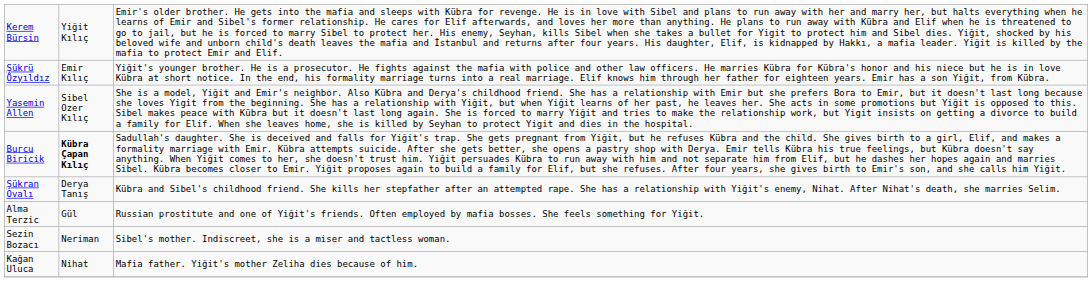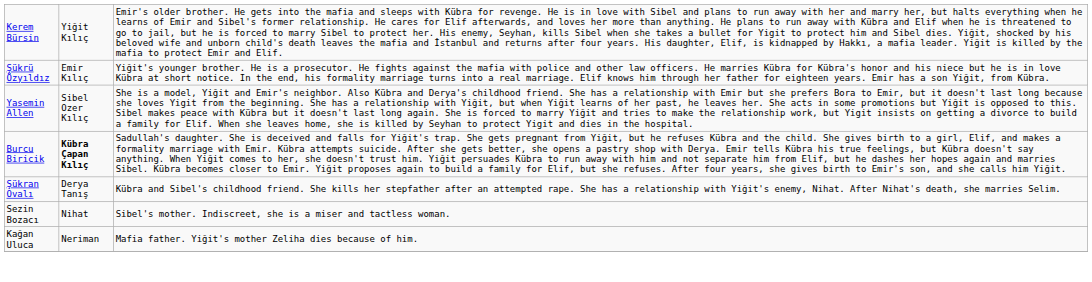- row: Alma Terzic | Gül | Russian prostitute and one of Yiğit's friends. Often employed by mafia bosses. She feels something for Yiğit.
Sezin Bozacı | column 2: Neriman -> Nihat
Kağan Uluca | column 2: Nihat -> Neriman
